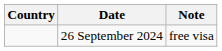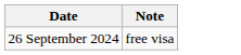- column: Country
